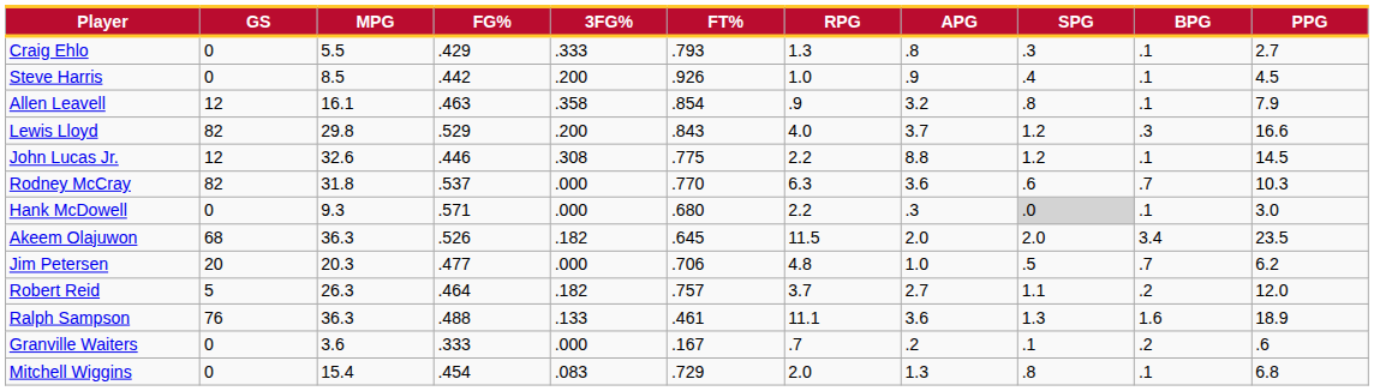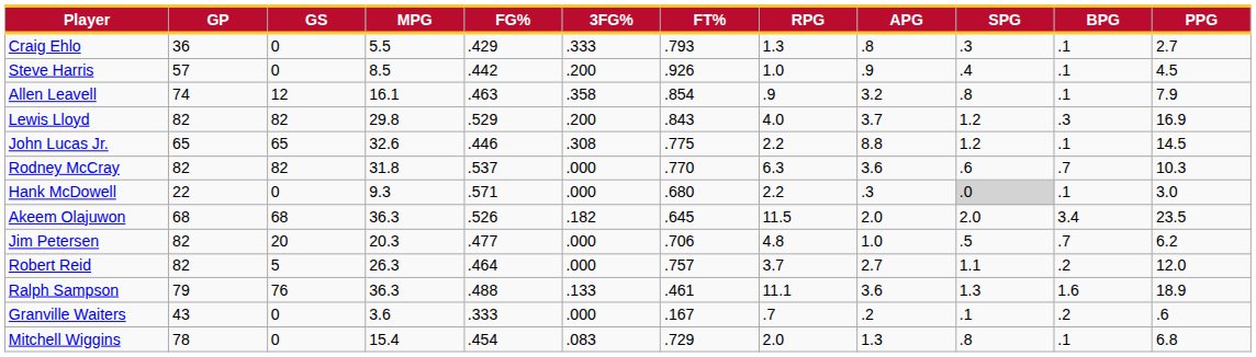+ column: GP | 36 | 57 | 74 | 82 | 65 | 82 | 22 | 68 | 82 | 82 | 79 | 43 | 78
Lewis Lloyd | PPG: 16.6 -> 16.9
John Lucas Jr. | GS: 12 -> 65
Robert Reid | 3FG%: .182 -> .000
